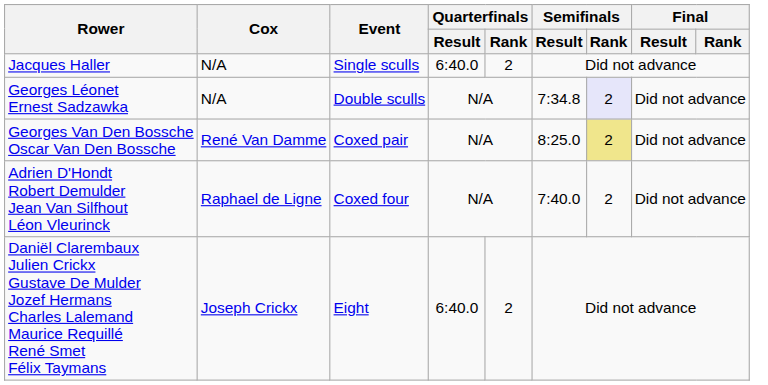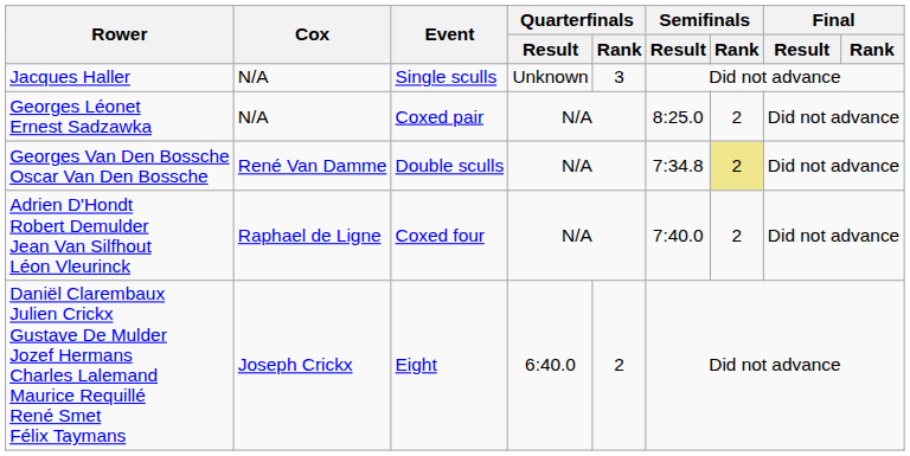Jacques Haller | Quarterfinals / Result: 6:40.0 -> Unknown
Jacques Haller | Quarterfinals / Rank: 2 -> 3
Georges Léonet Ernest Sadzawka | Event: Double sculls -> Coxed pair
Georges Léonet Ernest Sadzawka | Semifinals / Result: 7:34.8 -> 8:25.0
Georges Léonet Ernest Sadzawka | Semifinals / Rank: lavender background -> no background
Georges Van Den Bossche Oscar Van Den Bossche | Event: Coxed pair -> Double sculls
Georges Van Den Bossche Oscar Van Den Bossche | Semifinals / Result: 8:25.0 -> 7:34.8
